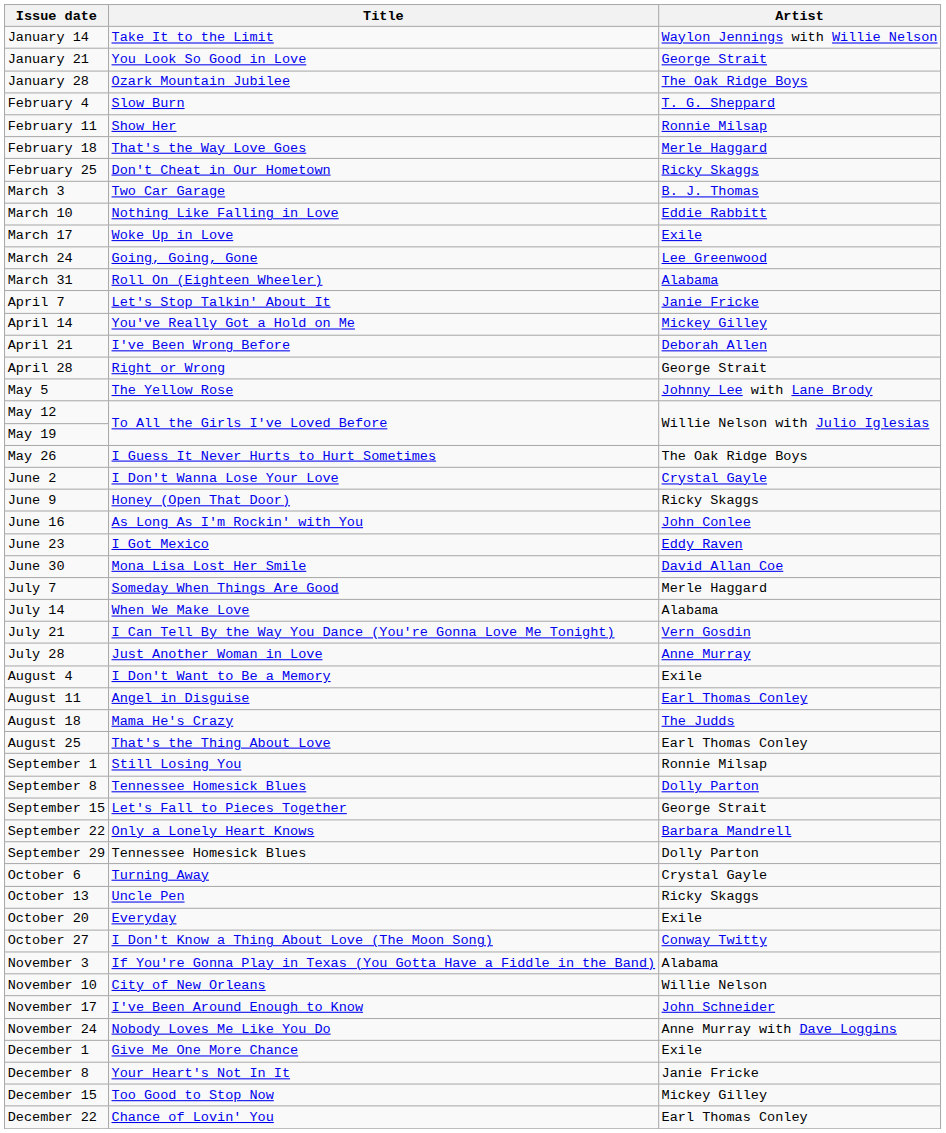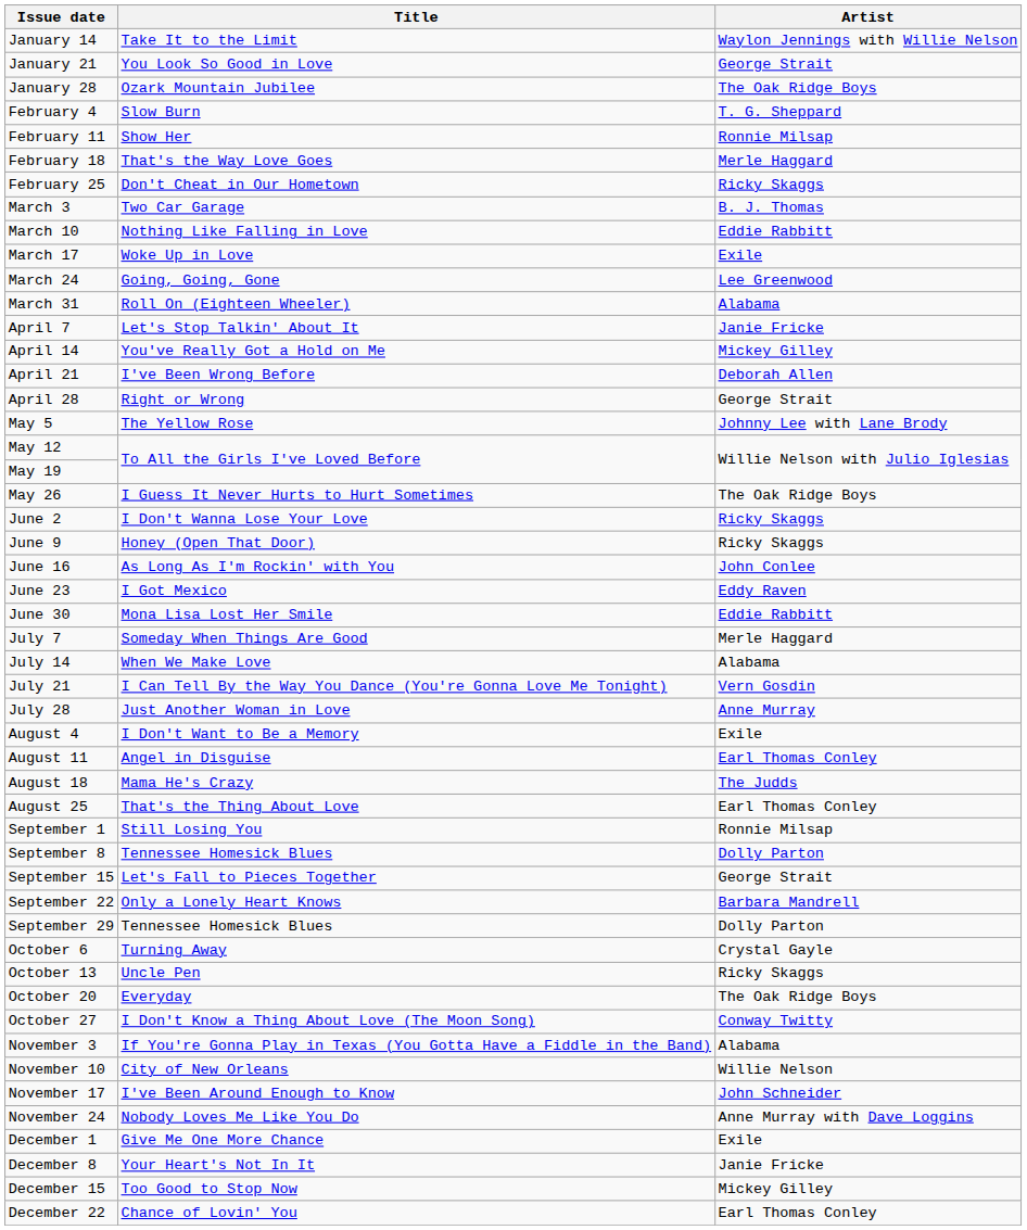June 2 | Artist: Crystal Gayle -> Ricky Skaggs
June 30 | Artist: David Allan Coe -> Eddie Rabbitt
October 20 | Artist: Exile -> The Oak Ridge Boys
